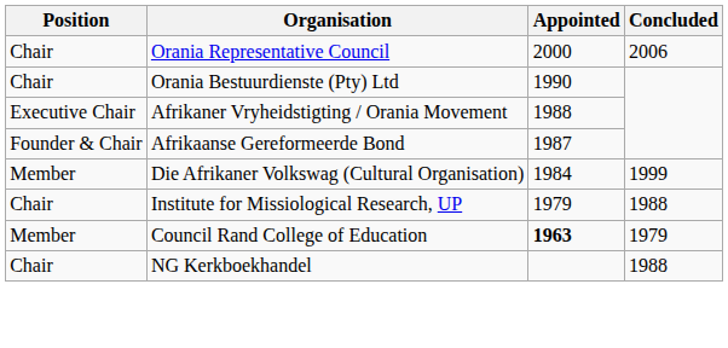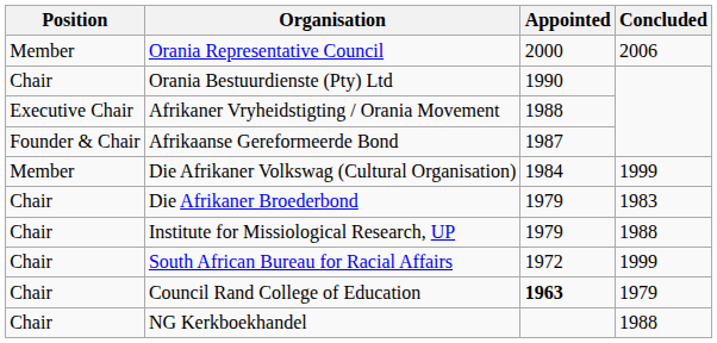Orania Representative Council | Position: Chair -> Member
+ row: Chair | Die Afrikaner Broederbond | 1979 | 1983
+ row: Chair | South African Bureau for Racial Affairs | 1972 | 1999
Council Rand College of Education | Position: Member -> Chair
